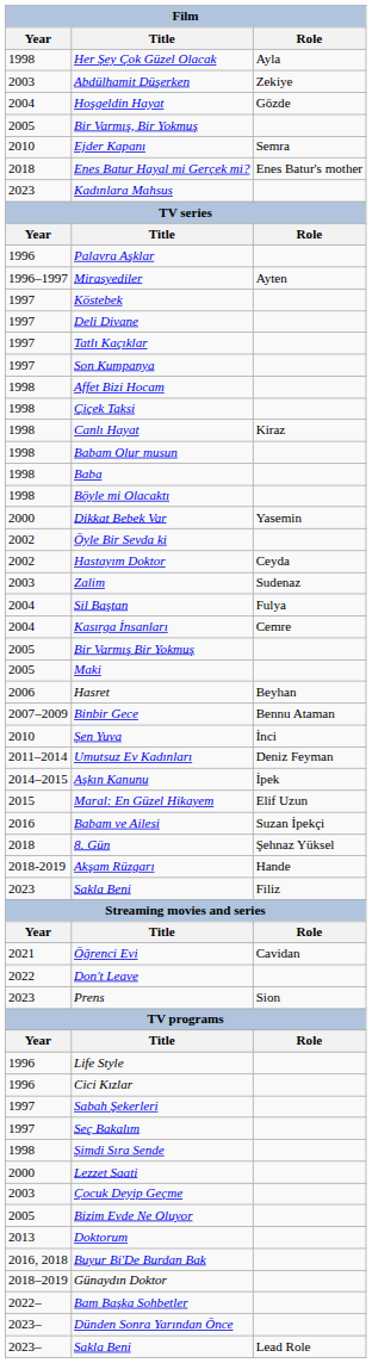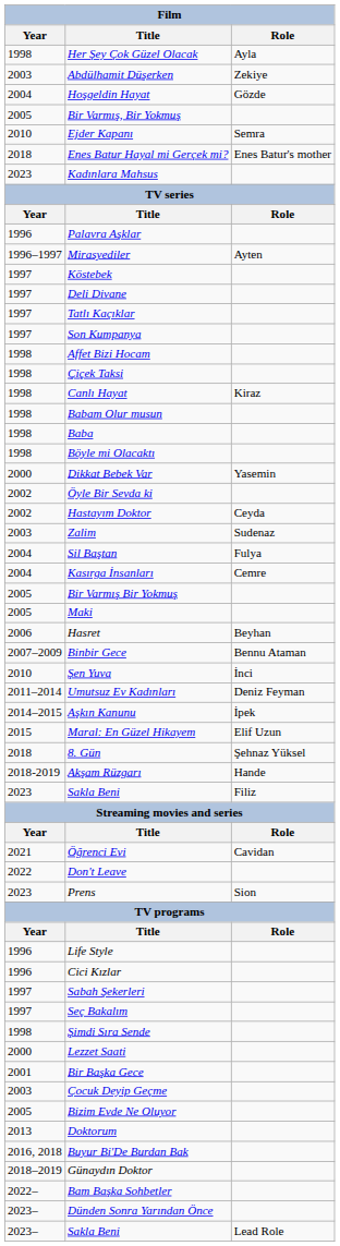- row: 2016 | Babam ve Ailesi | Suzan İpekçi
+ row: 2001 | Bir Başka Gece
